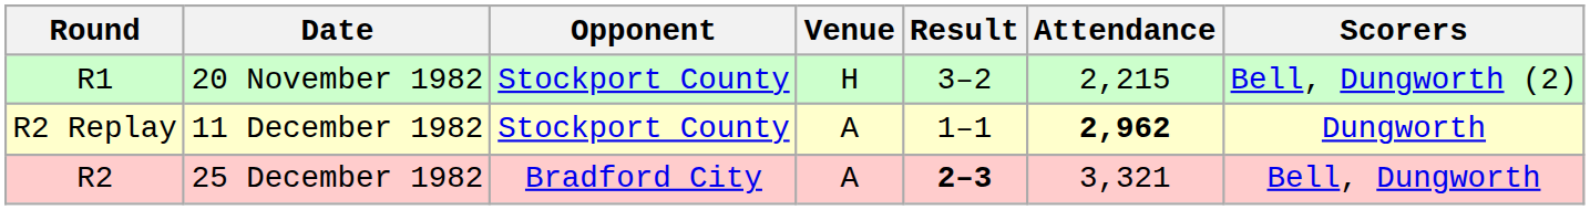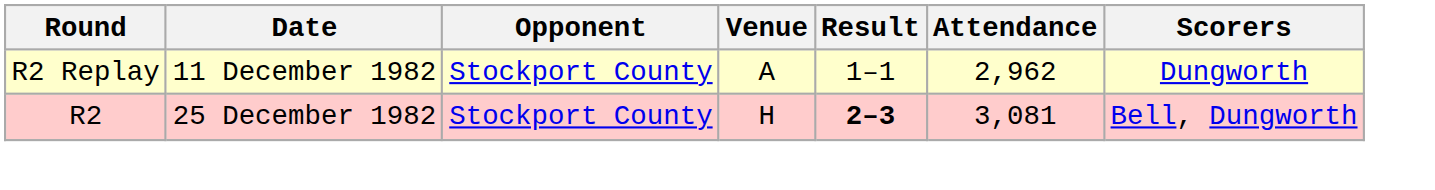- row: R1 | 20 November 1982 | Stockport County | H | 3–2 | 2,215 | Bell, Dungworth (2)
11 December 1982 | Attendance: bold -> normal
25 December 1982 | Opponent: Bradford City -> Stockport County
25 December 1982 | Venue: A -> H
25 December 1982 | Attendance: 3,321 -> 3,081
